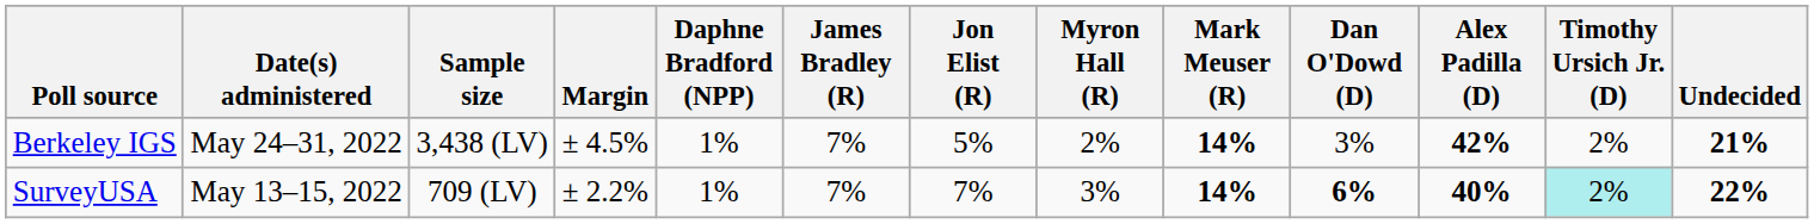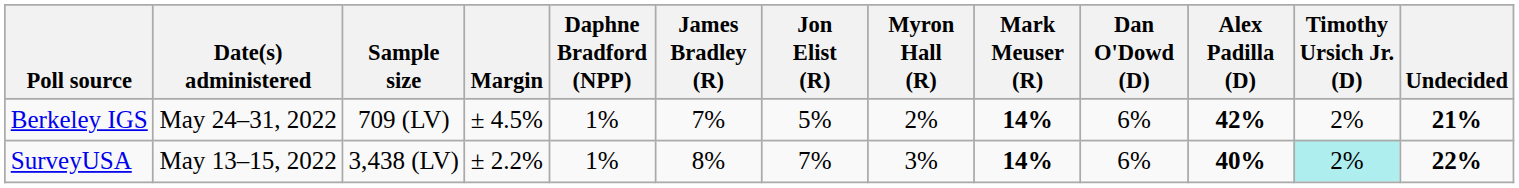Berkeley IGS | Sample size: 3,438 (LV) -> 709 (LV)
Berkeley IGS | Dan O'Dowd (D): 3% -> 6%
SurveyUSA | Sample size: 709 (LV) -> 3,438 (LV)
SurveyUSA | James Bradley (R): 7% -> 8%
SurveyUSA | Dan O'Dowd (D): bold -> normal
